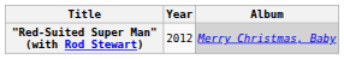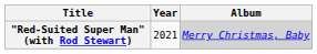"Red-Suited Super Man" (with Rod Stewart) | Year: 2012 -> 2021
